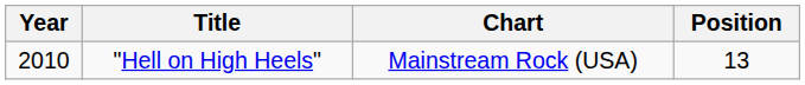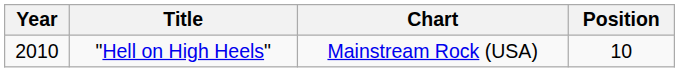"Hell on High Heels" | Position: 13 -> 10
